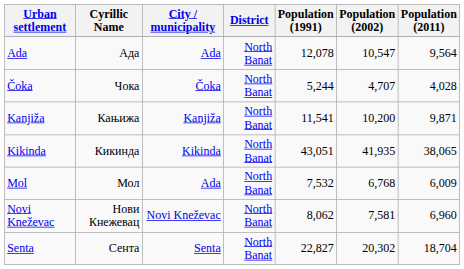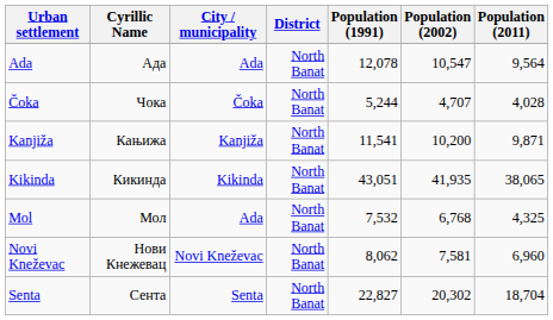Mol | Population (2011): 6,009 -> 4,325
